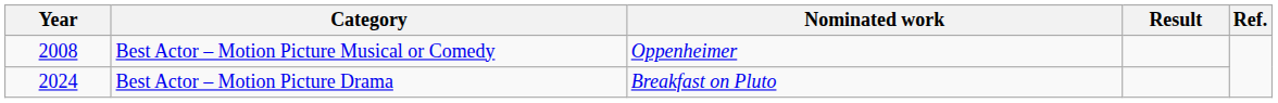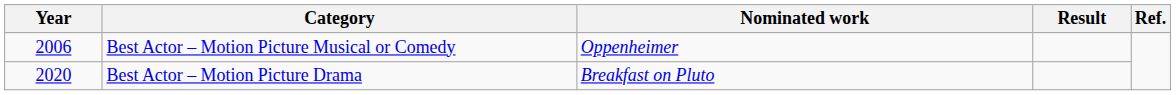Best Actor – Motion Picture Musical or Comedy | Year: 2008 -> 2006
Best Actor – Motion Picture Drama | Year: 2024 -> 2020
